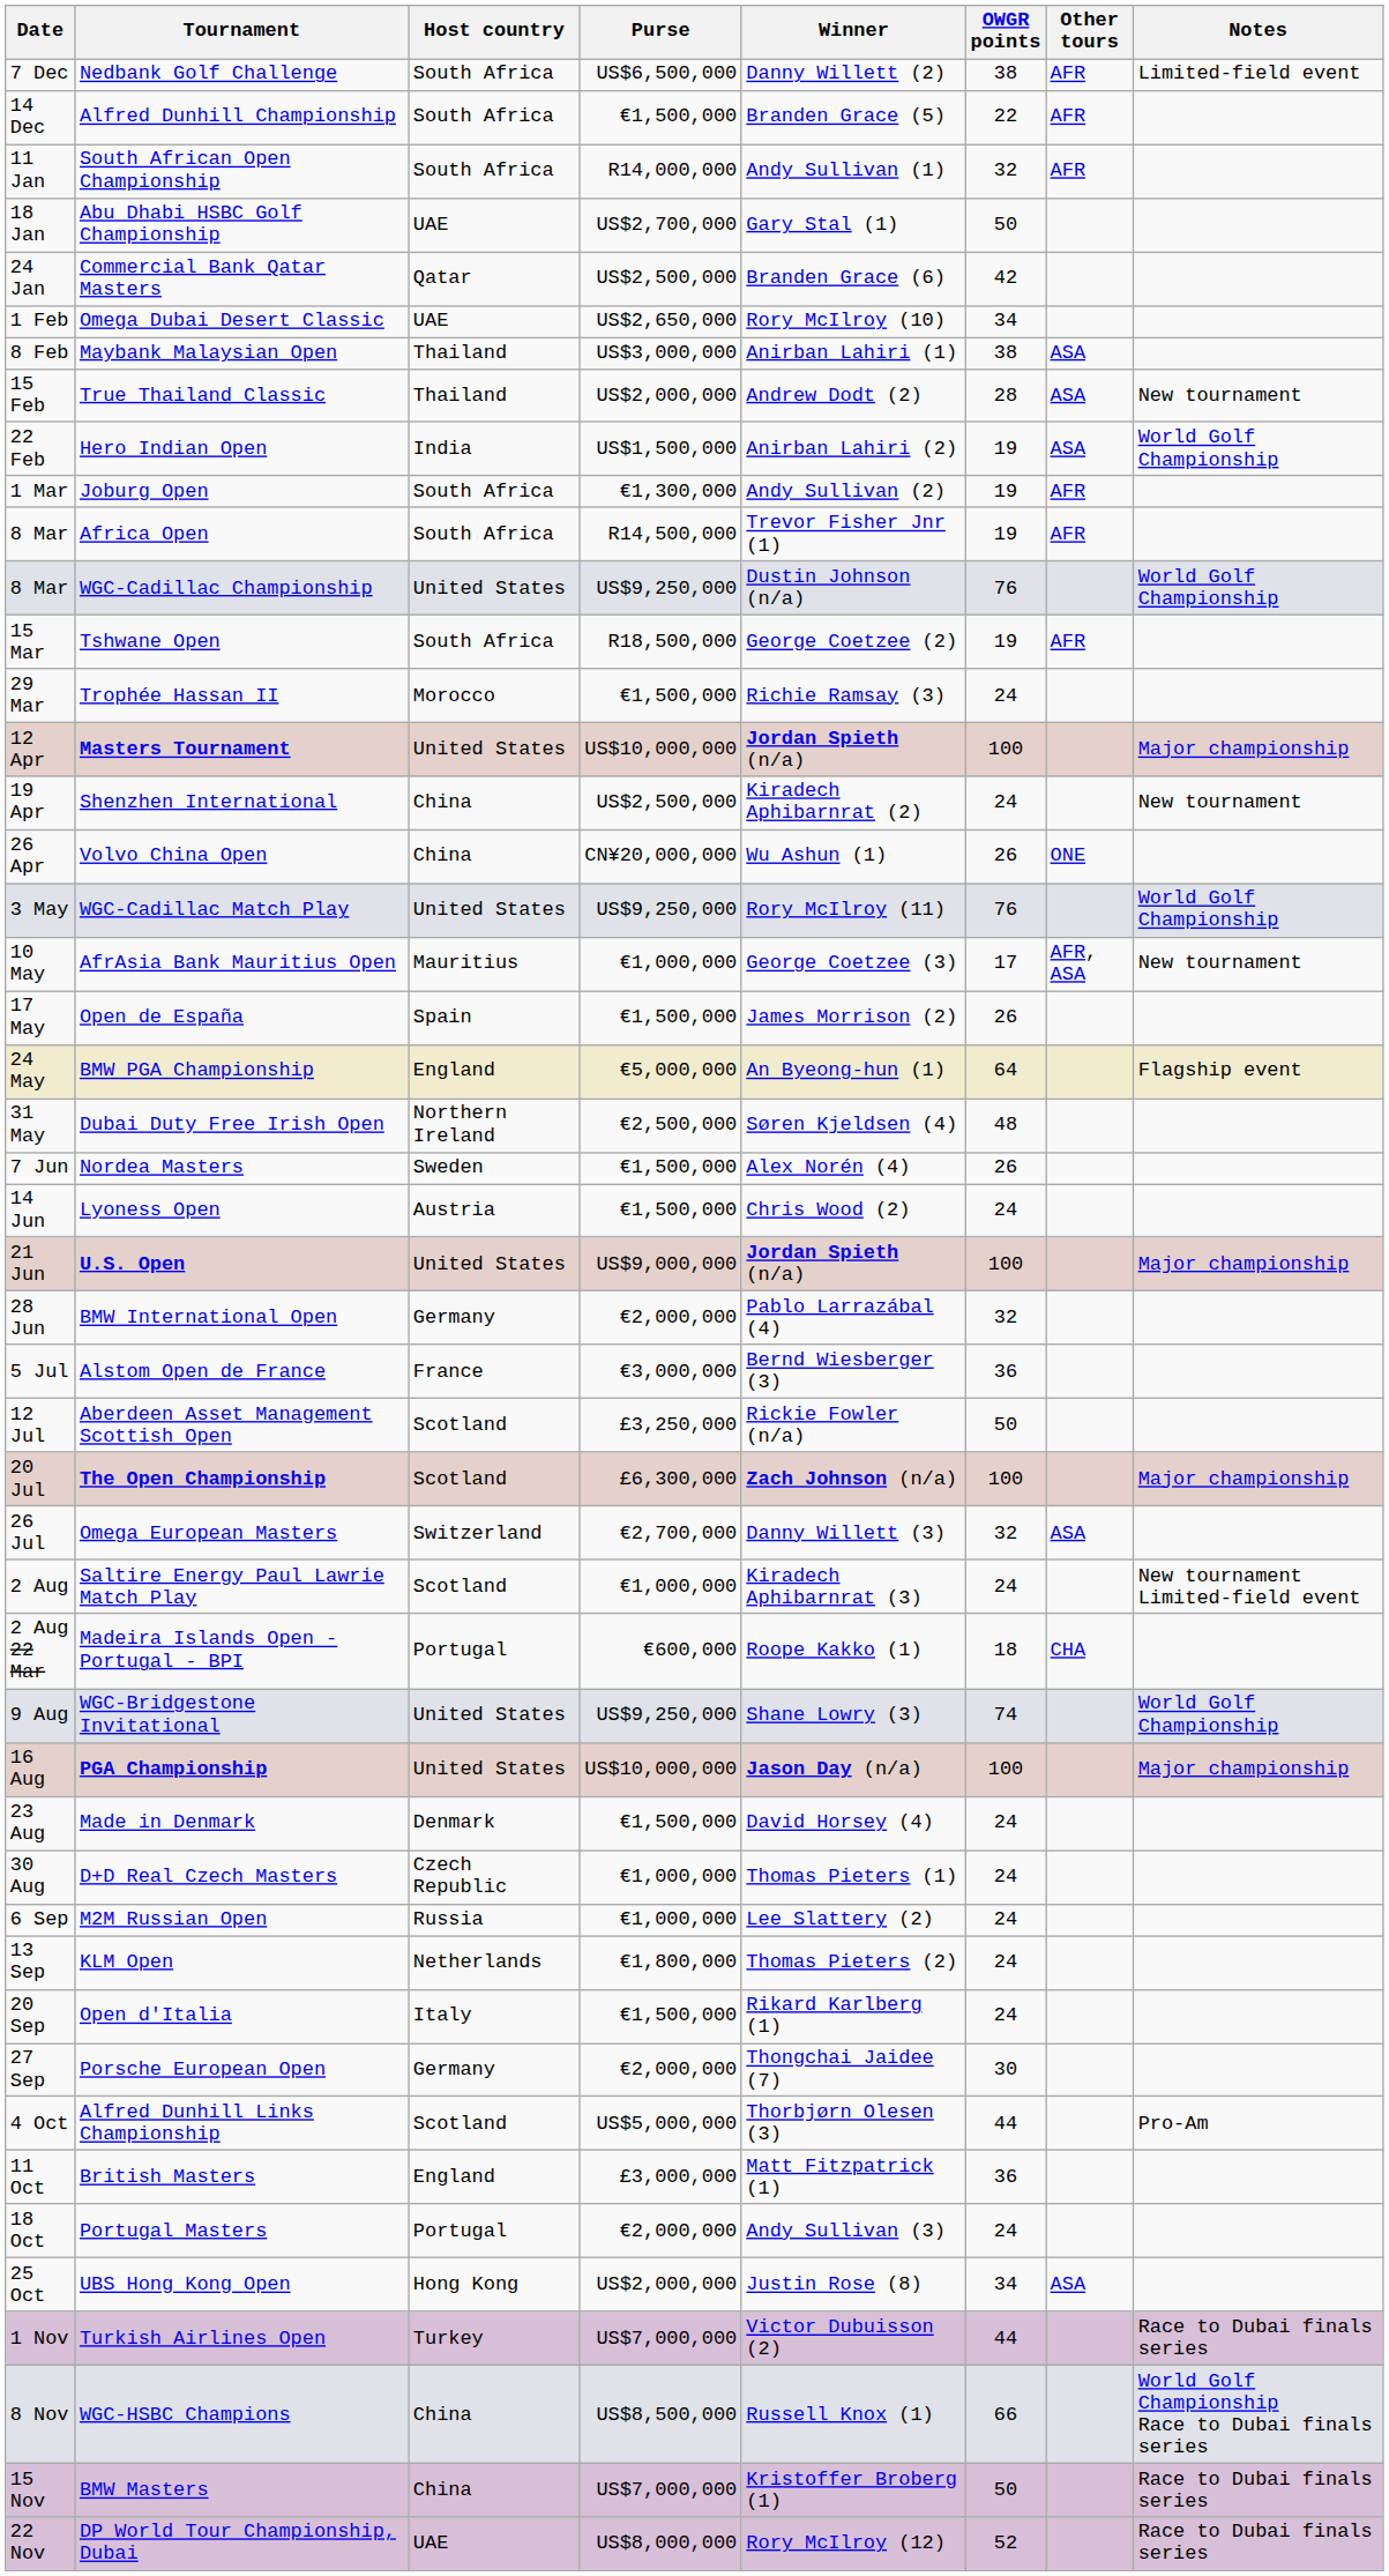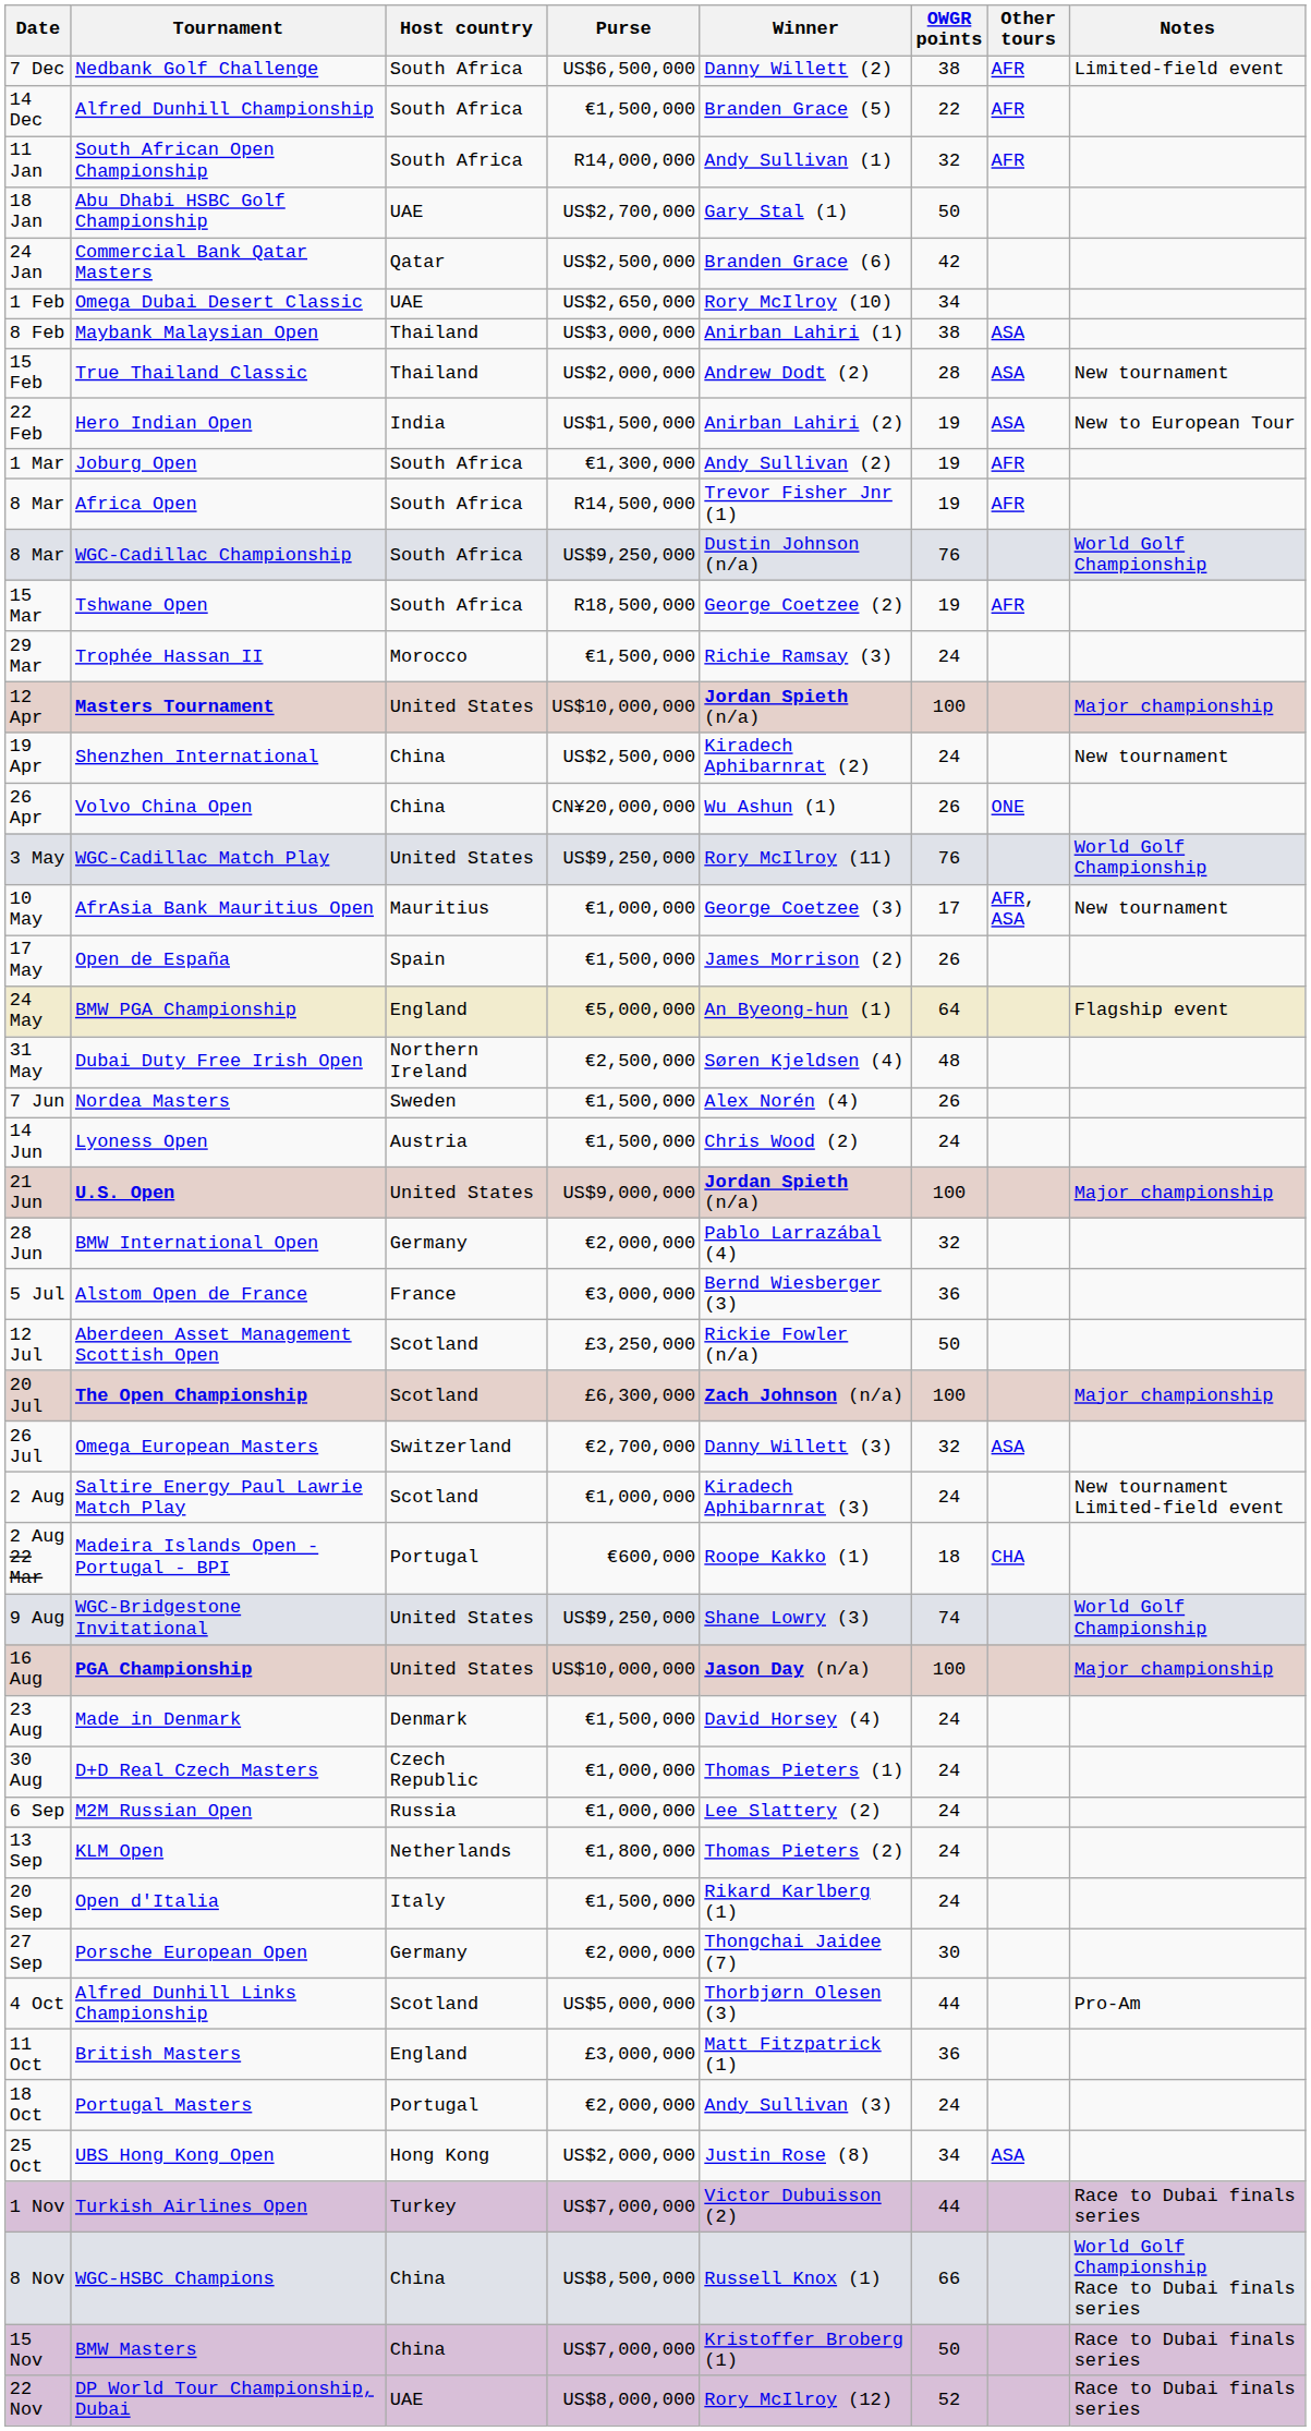Hero Indian Open | Notes: World Golf Championship -> New to European Tour
WGC-Cadillac Championship | Host country: United States -> South Africa
